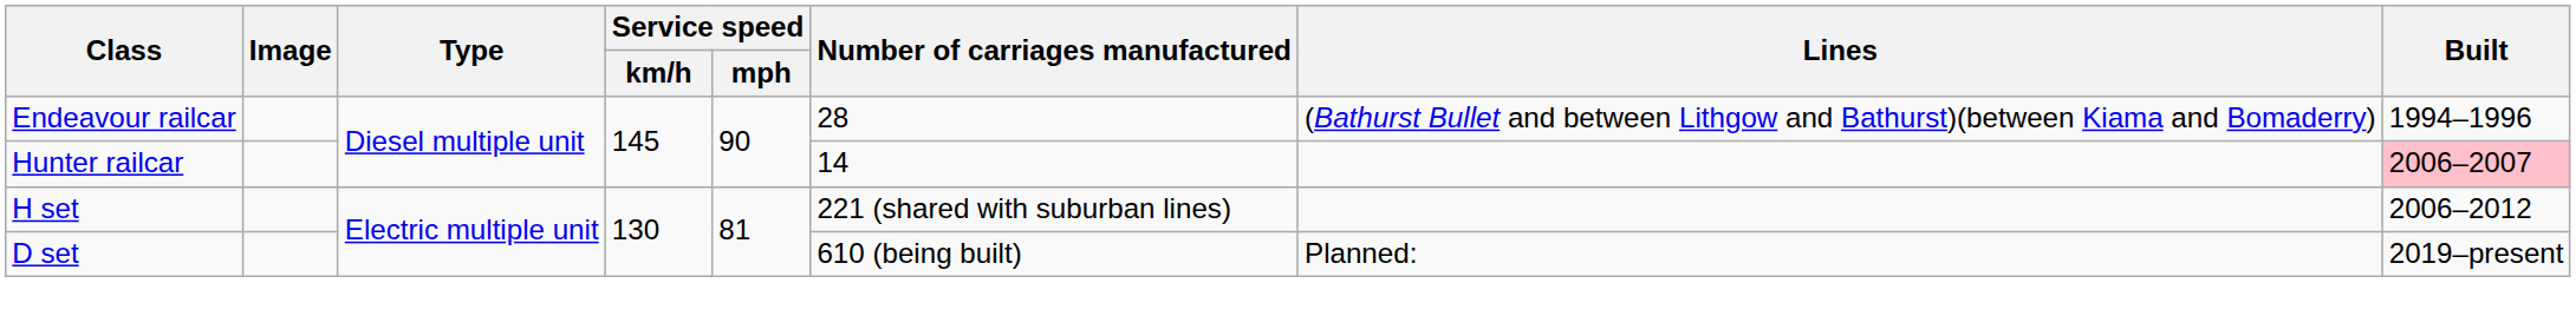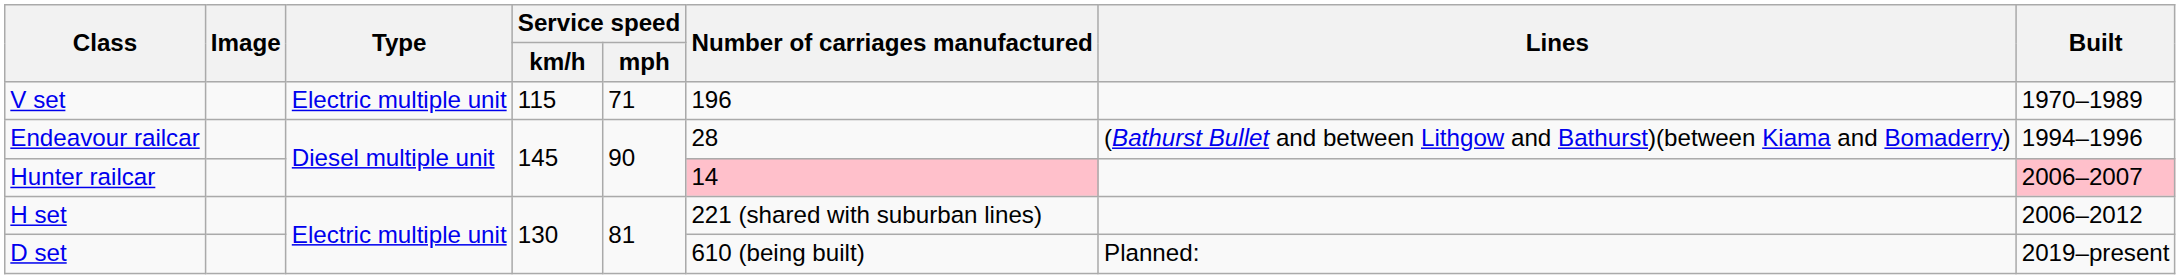+ row: V set | Electric multiple unit | 115 | 71 | 196 | 1970–1989
Hunter railcar | Number of carriages manufactured: no background -> pink background
